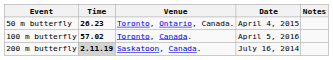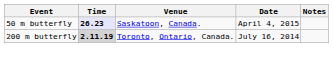50 m butterfly | Time: no background -> lavender background
50 m butterfly | Venue: Toronto, Ontario, Canada. -> Saskatoon, Canada.
- row: 100 m butterfly | 57.02 | Toronto, Canada. | April 5, 2016
200 m butterfly | Venue: Saskatoon, Canada. -> Toronto, Ontario, Canada.
